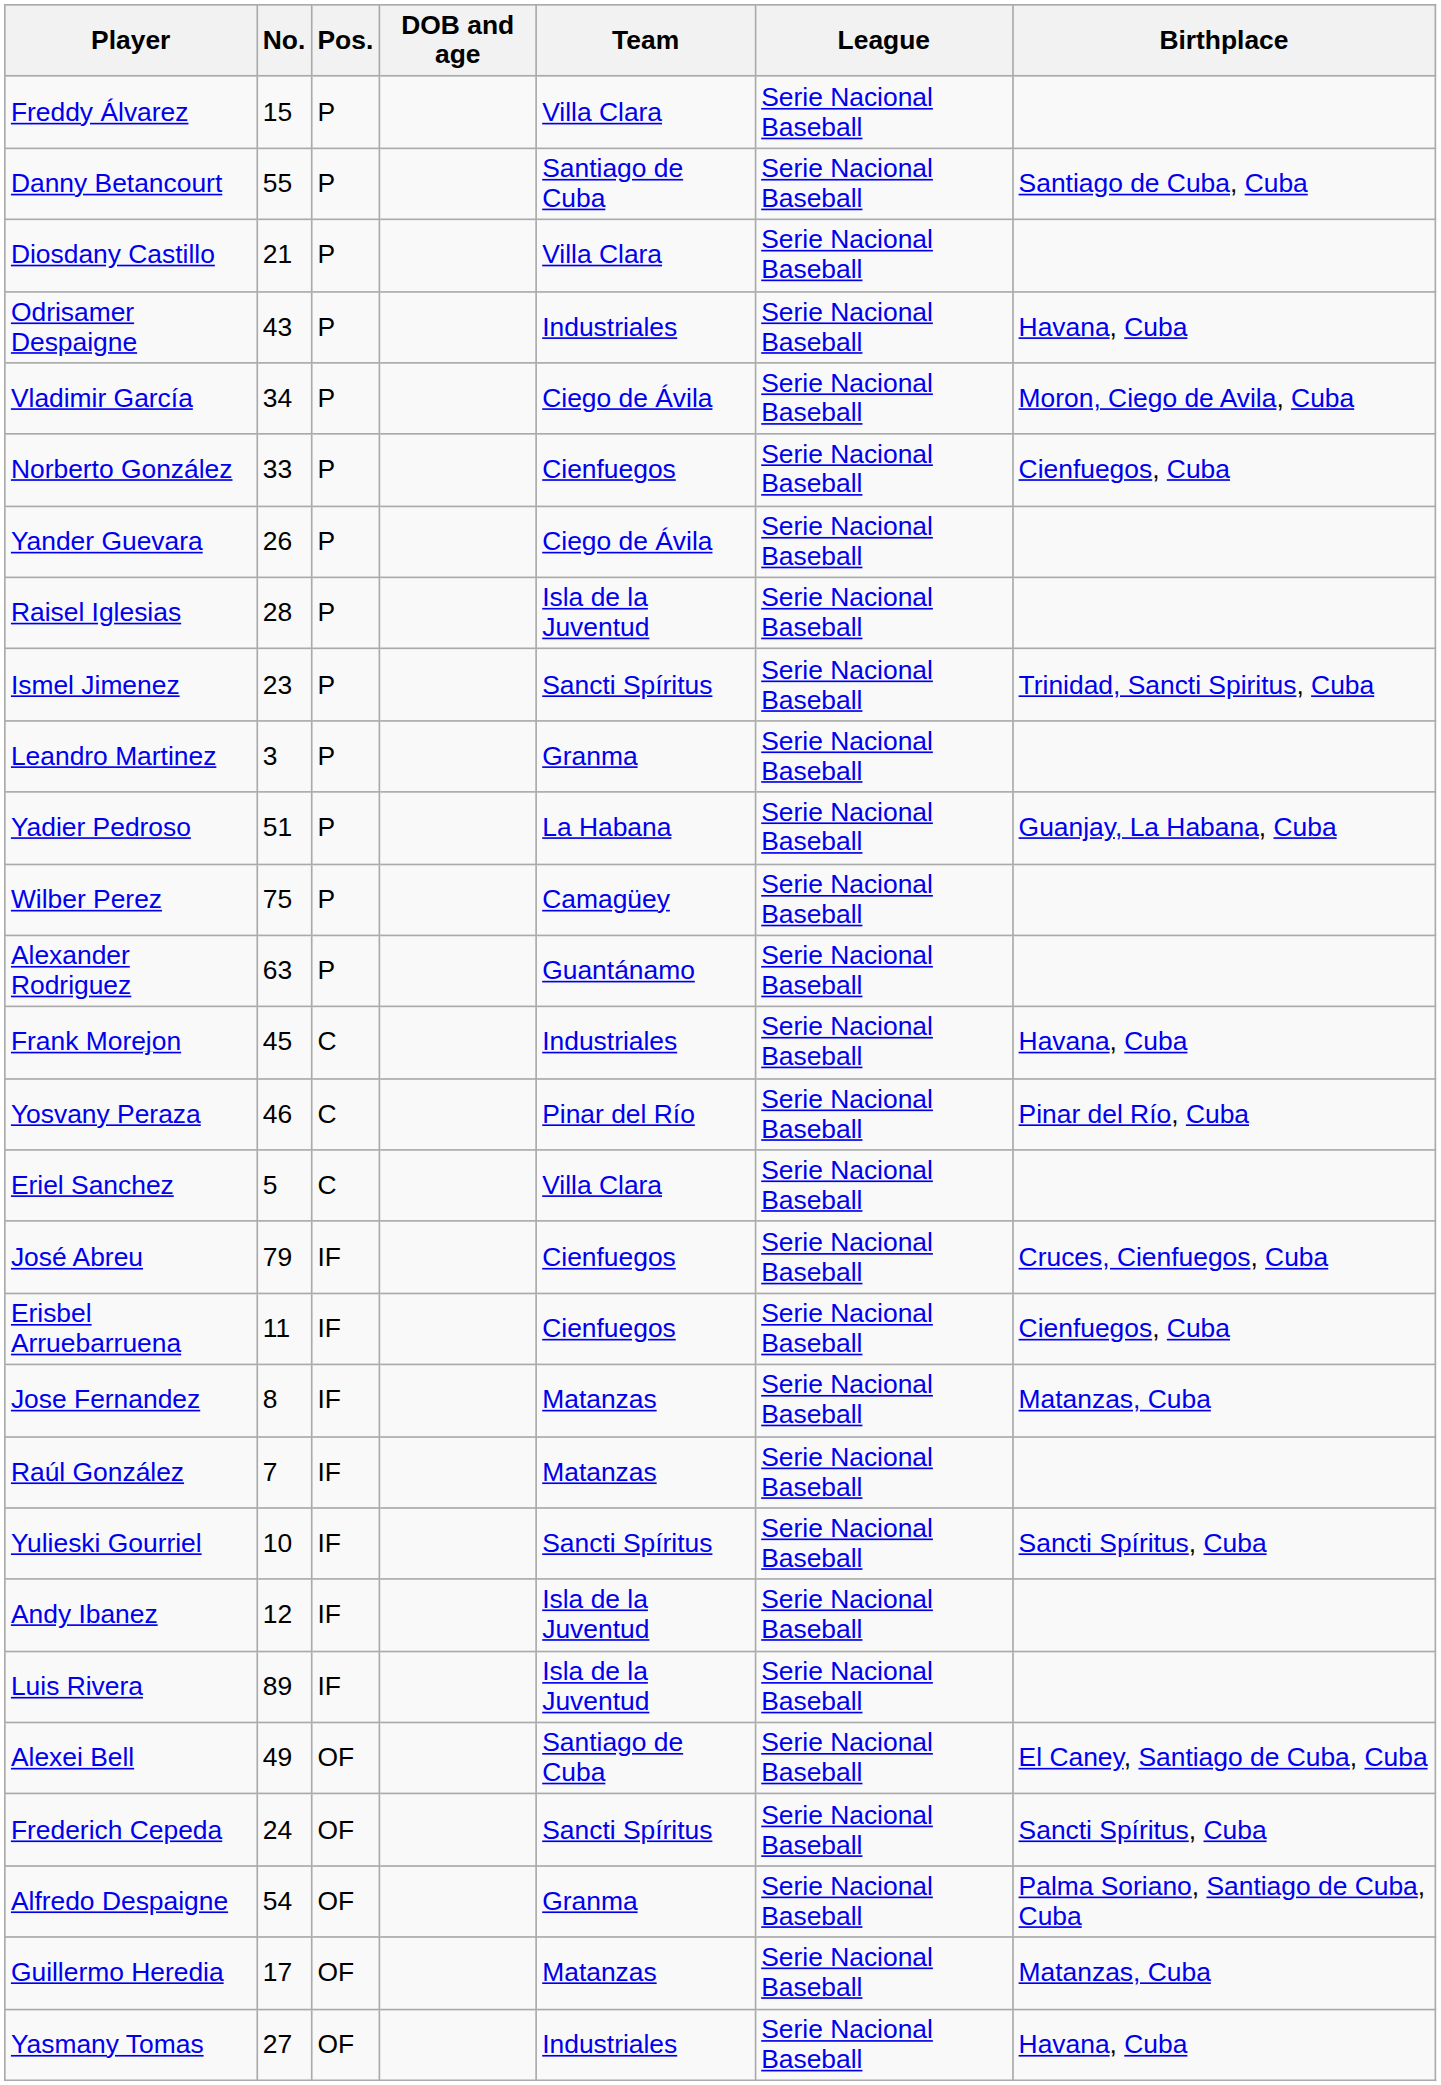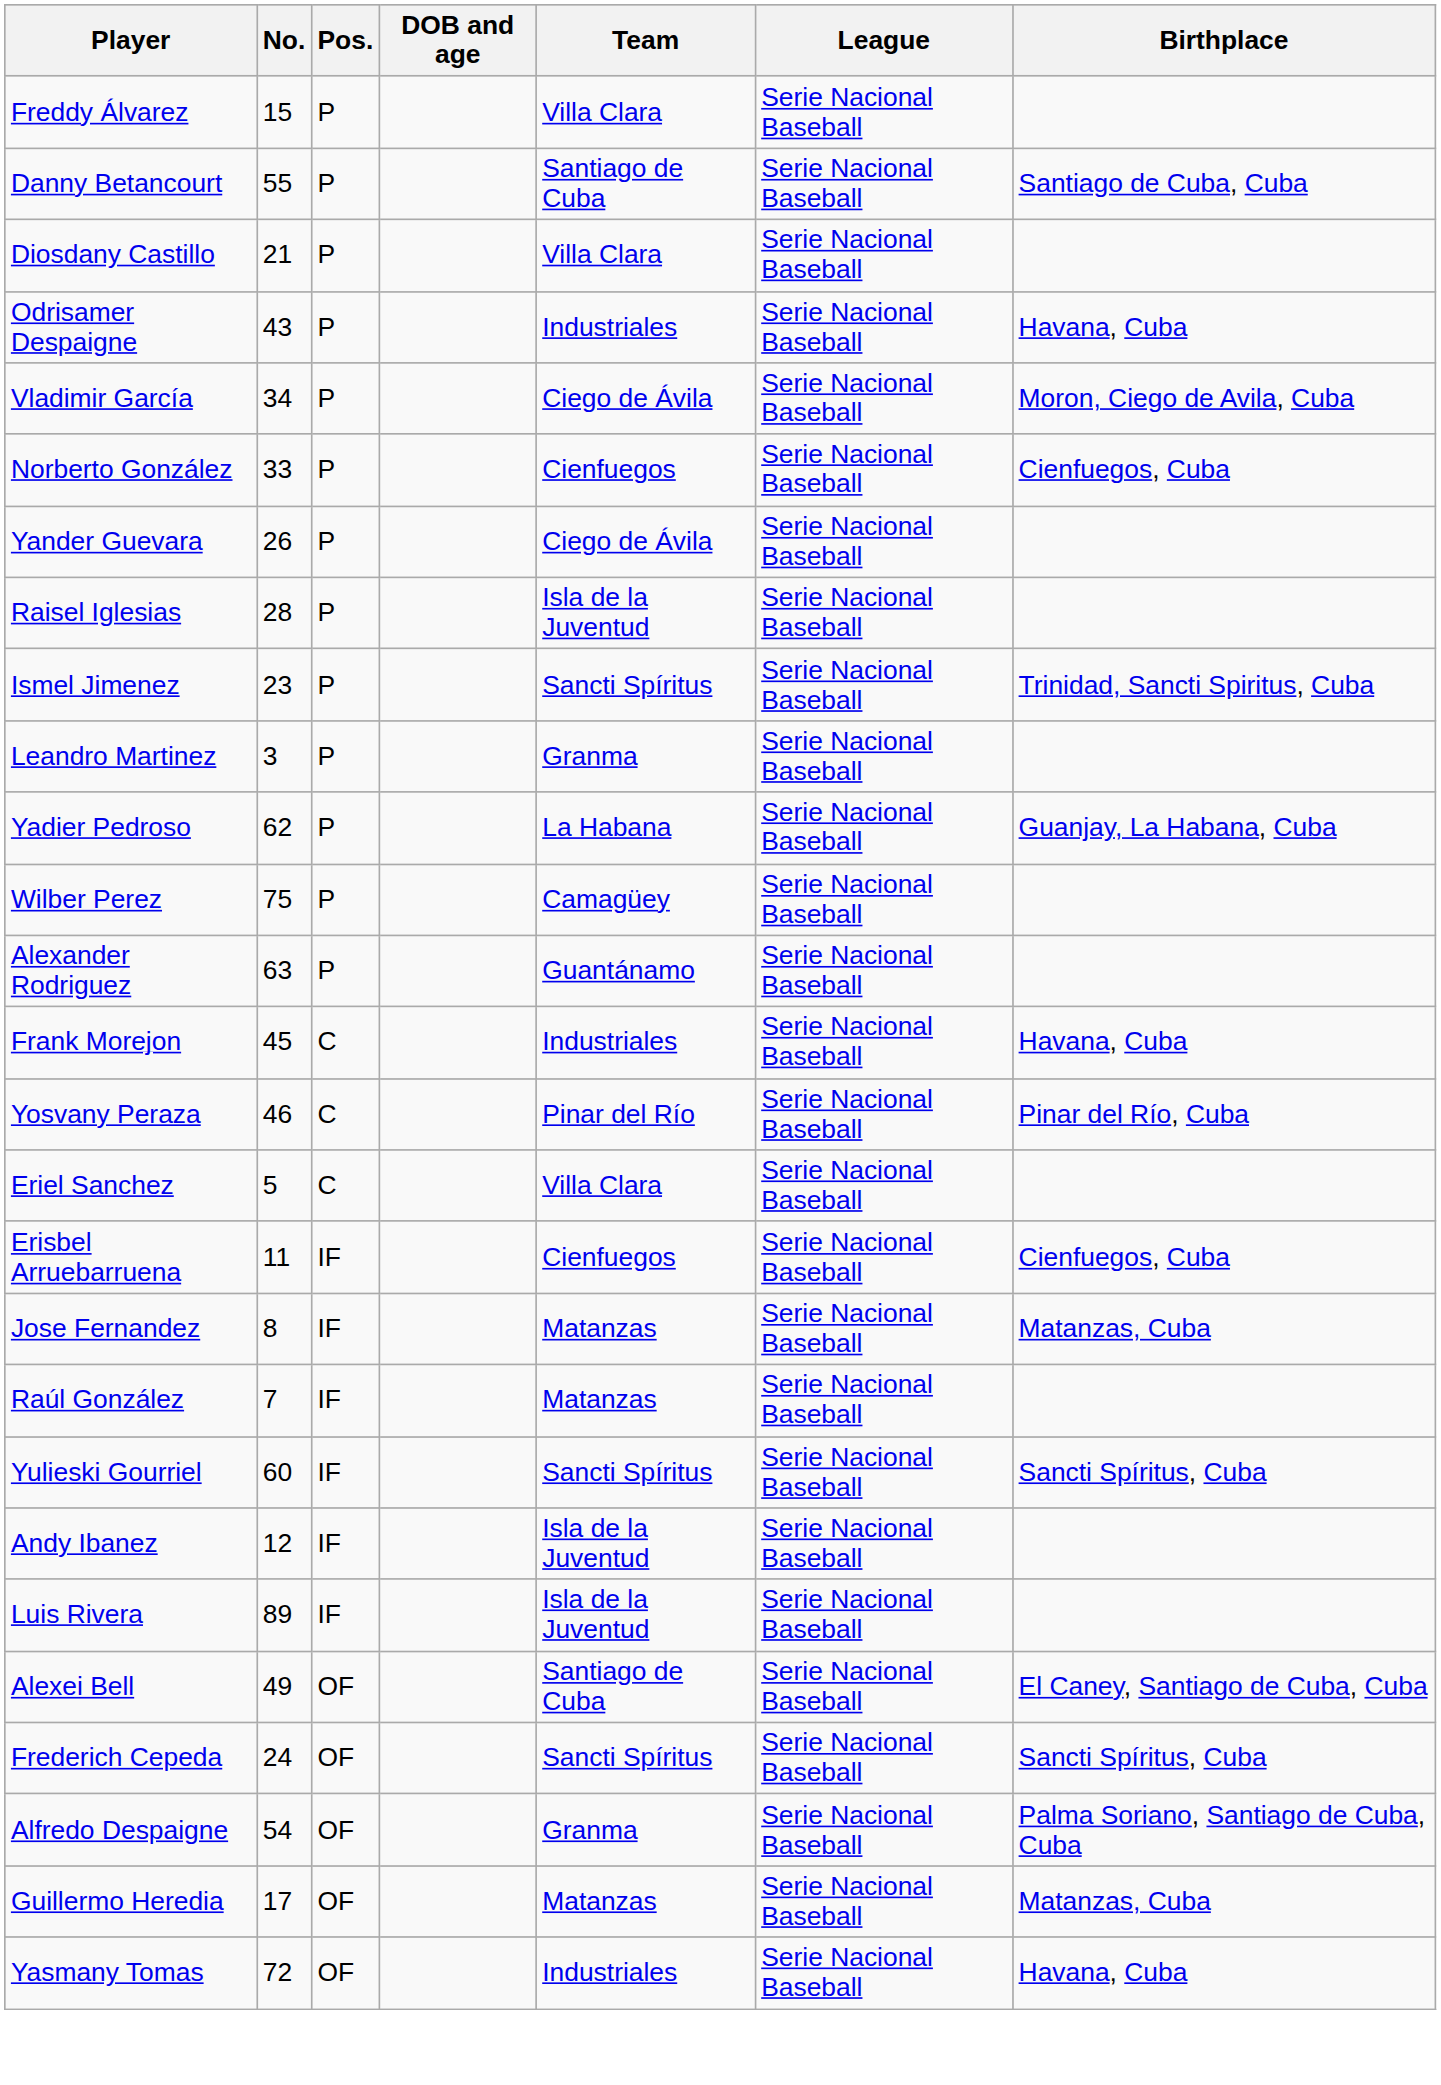Yadier Pedroso | No.: 51 -> 62
- row: José Abreu | 79 | IF | Cienfuegos | Serie Nacional Baseball | Cruces, Cienfuegos, Cuba
Yulieski Gourriel | No.: 10 -> 60
Yasmany Tomas | No.: 27 -> 72
